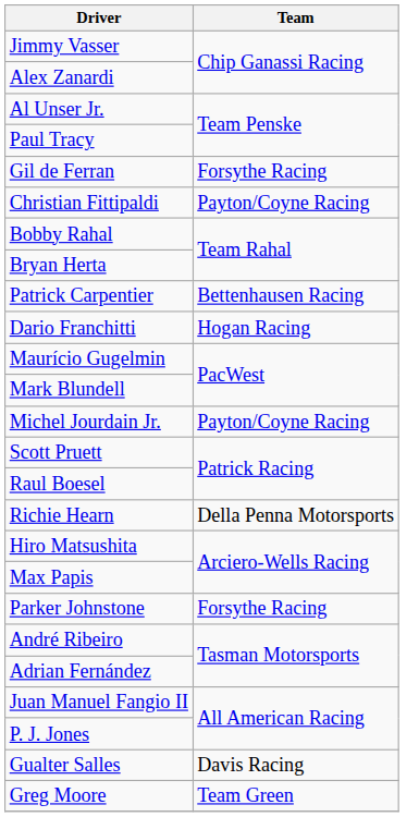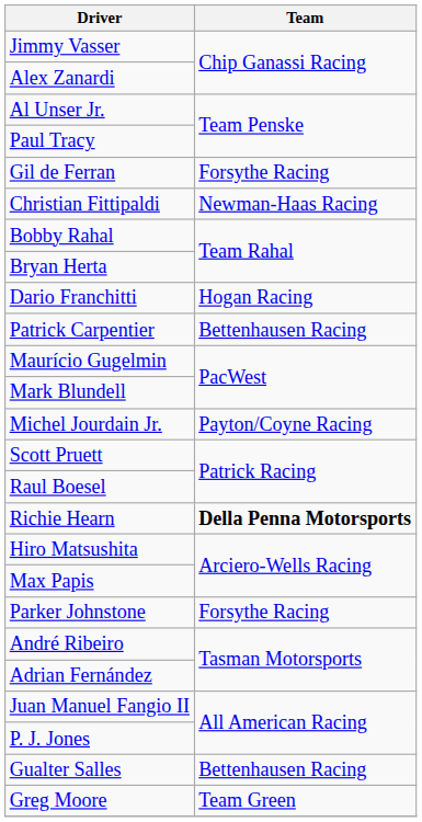Christian Fittipaldi | Team: Payton/Coyne Racing -> Newman-Haas Racing
rows swapped: Dario Franchitti <-> Patrick Carpentier
Richie Hearn | Team: normal -> bold
Gualter Salles | Team: Davis Racing -> Bettenhausen Racing
